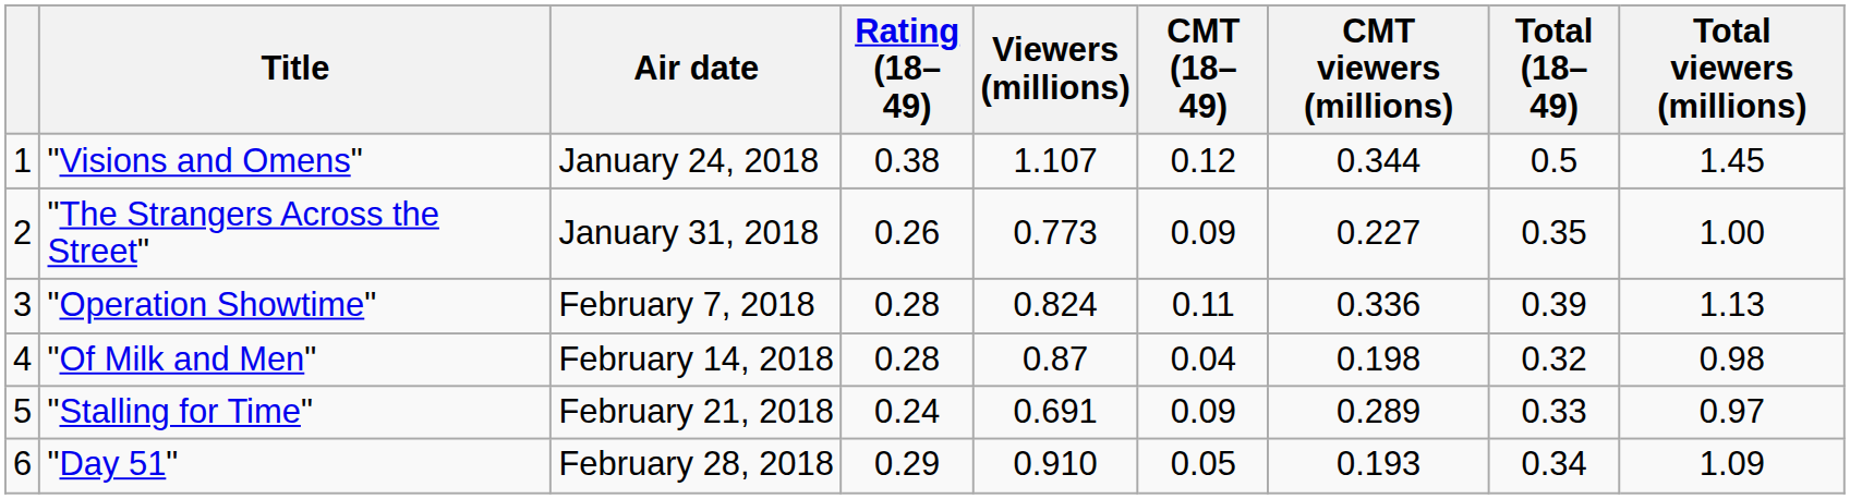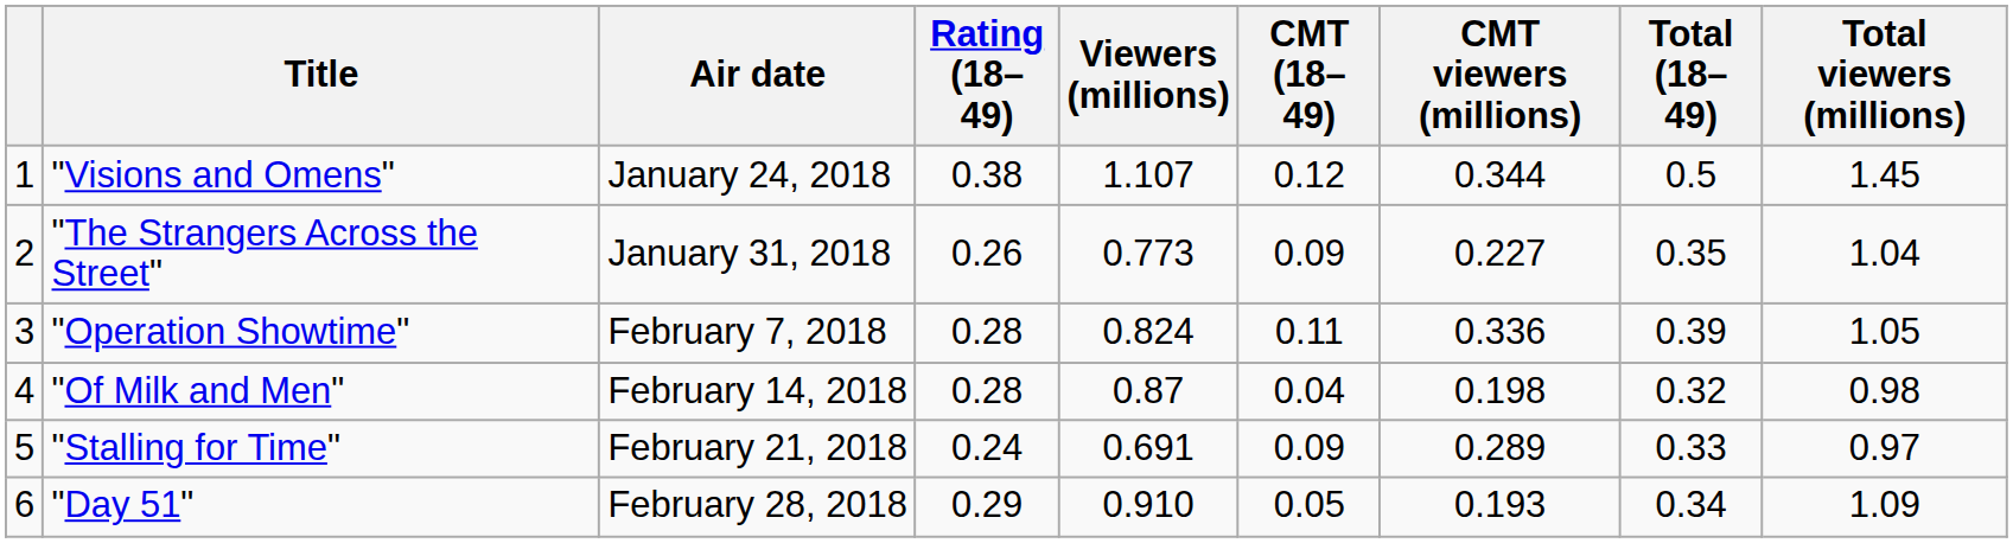"The Strangers Across the Street" | Total viewers (millions): 1.00 -> 1.04
"Operation Showtime" | Total viewers (millions): 1.13 -> 1.05
